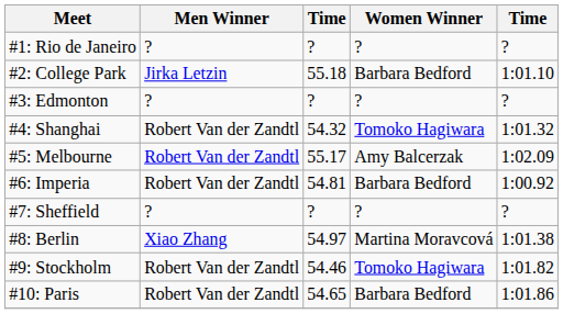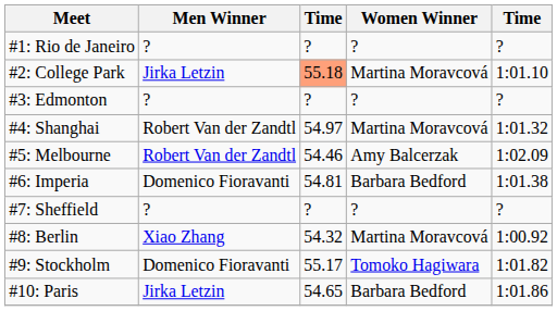#2: College Park | column 3: no background -> lightsalmon background
#2: College Park | Women Winner: Barbara Bedford -> Martina Moravcová
#4: Shanghai | column 3: 54.32 -> 54.97
#4: Shanghai | Women Winner: Tomoko Hagiwara -> Martina Moravcová
#5: Melbourne | column 3: 55.17 -> 54.46
#6: Imperia | Men Winner: Robert Van der Zandtl -> Domenico Fioravanti
#6: Imperia | column 5: 1:00.92 -> 1:01.38
#8: Berlin | column 3: 54.97 -> 54.32
#8: Berlin | column 5: 1:01.38 -> 1:00.92
#9: Stockholm | Men Winner: Robert Van der Zandtl -> Domenico Fioravanti
#9: Stockholm | column 3: 54.46 -> 55.17
#10: Paris | Men Winner: Robert Van der Zandtl -> Jirka Letzin
